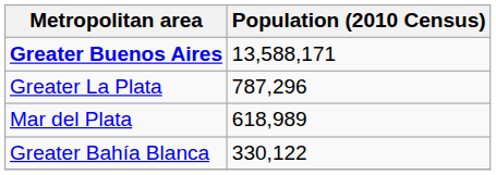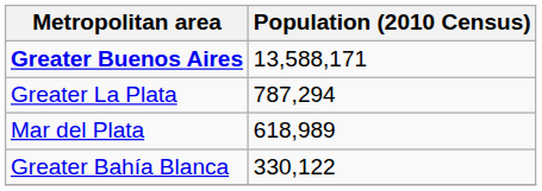Greater La Plata | Population (2010 Census): 787,296 -> 787,294
